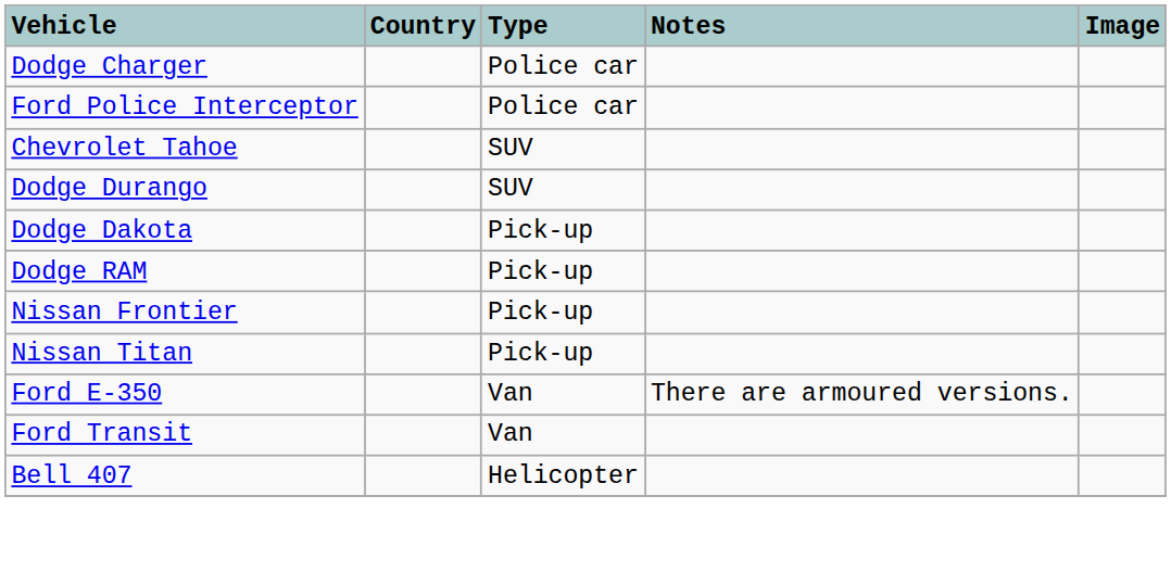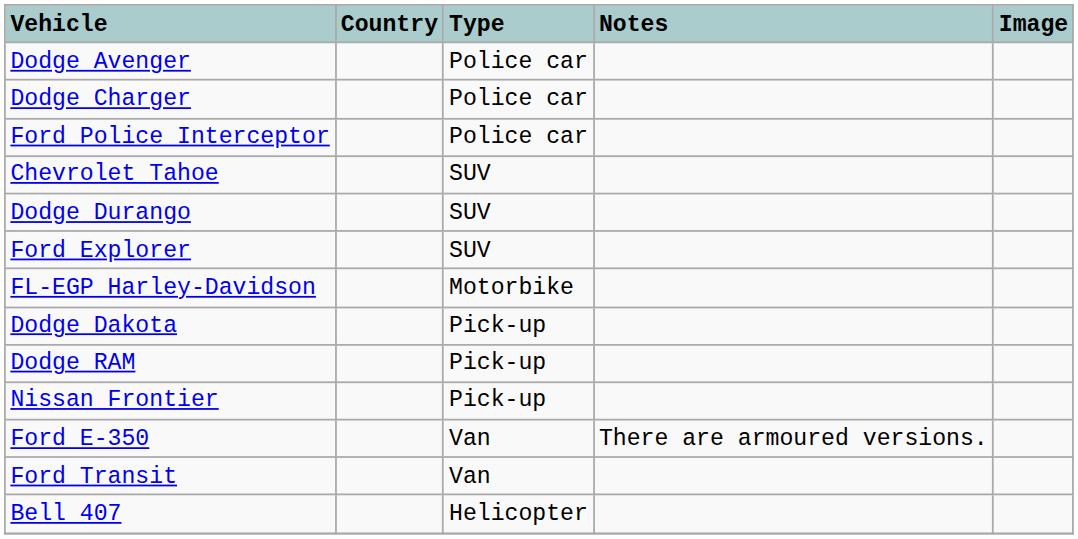+ row: Dodge Avenger | Police car
+ row: Ford Explorer | SUV
+ row: FL-EGP Harley-Davidson | Motorbike
- row: Nissan Titan | Pick-up
